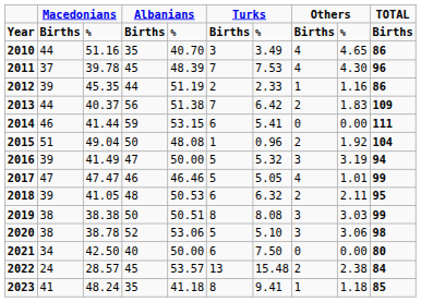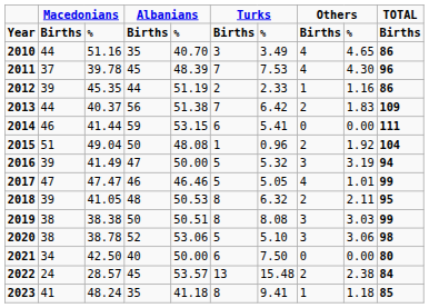2018 | column 6: 6 -> 8
